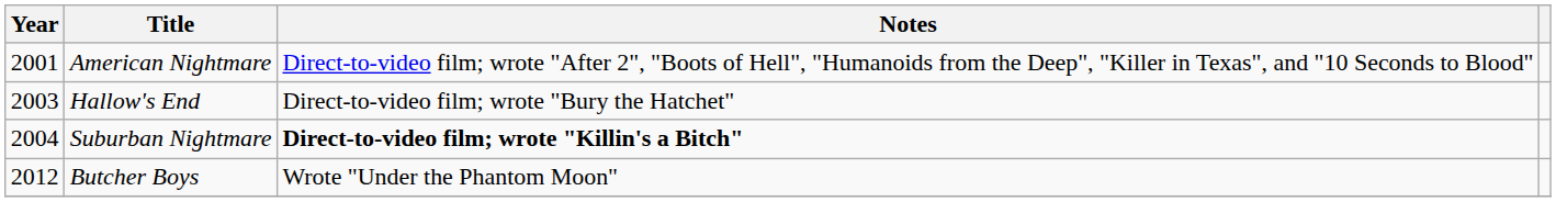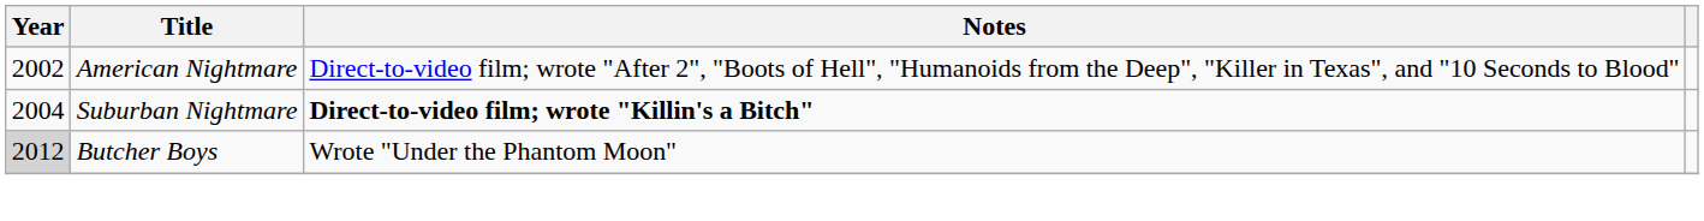American Nightmare | Year: 2001 -> 2002
- row: 2003 | Hallow's End | Direct-to-video film; wrote "Bury the Hatchet"
Butcher Boys | Year: no background -> lightgrey background
